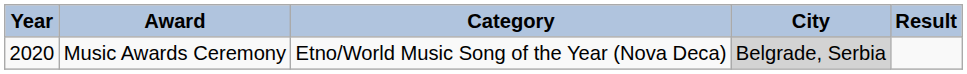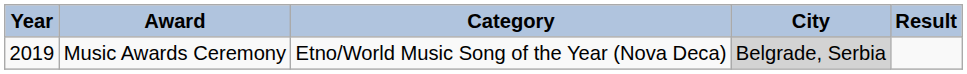Music Awards Ceremony | Year: 2020 -> 2019
